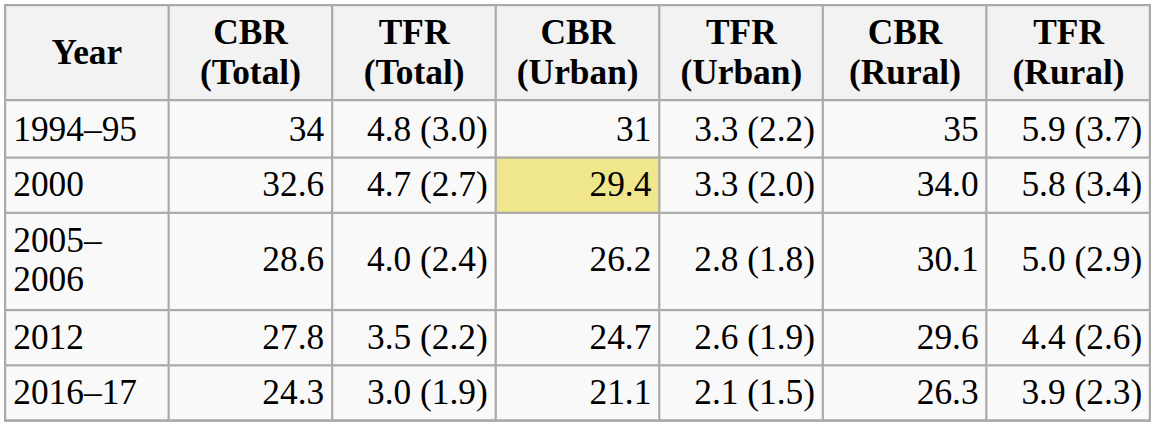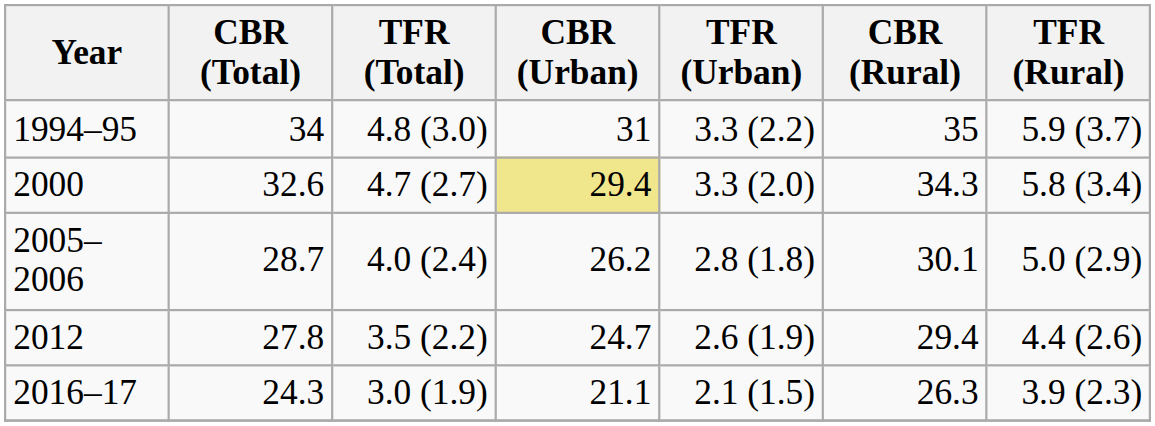2000 | CBR (Rural): 34.0 -> 34.3
2005–2006 | CBR (Total): 28.6 -> 28.7
2012 | CBR (Rural): 29.6 -> 29.4
